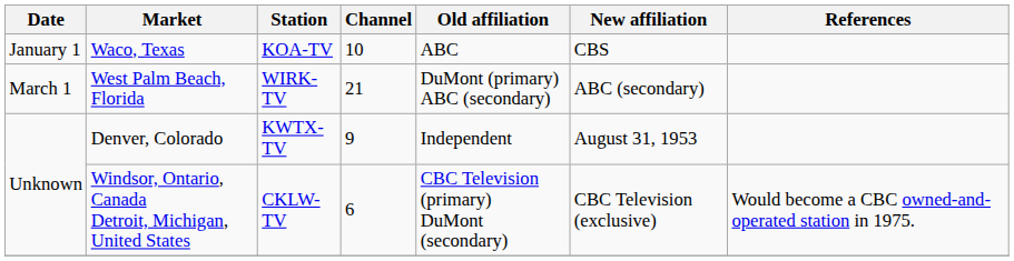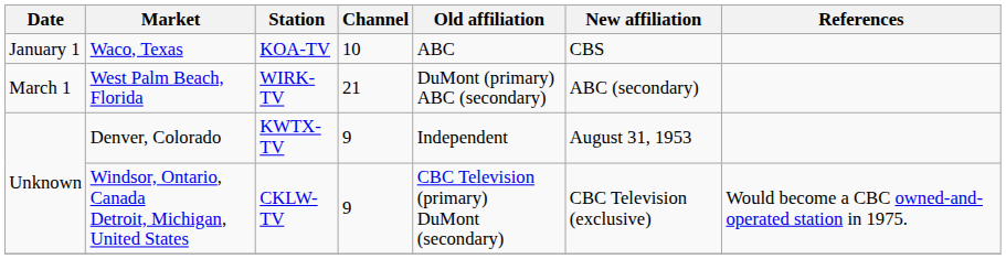Windsor, Ontario, Canada Detroit, Michigan, United States | Channel: 6 -> 9
